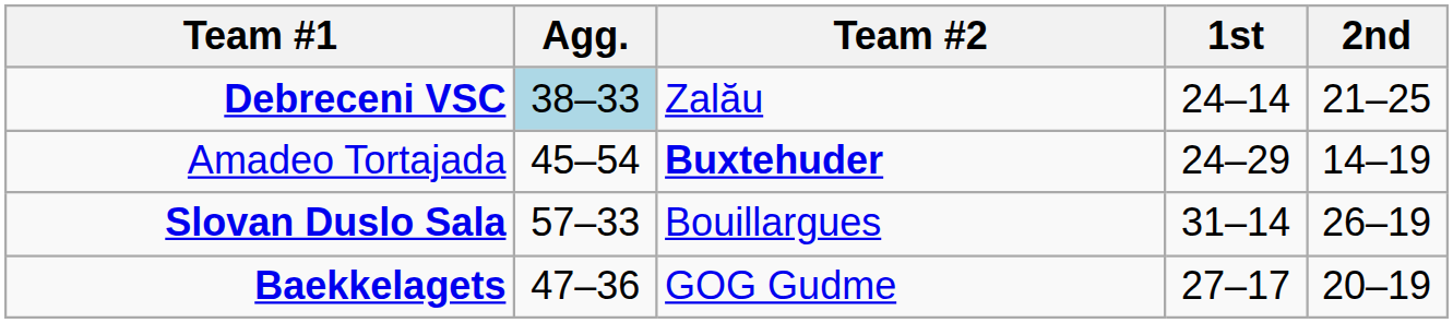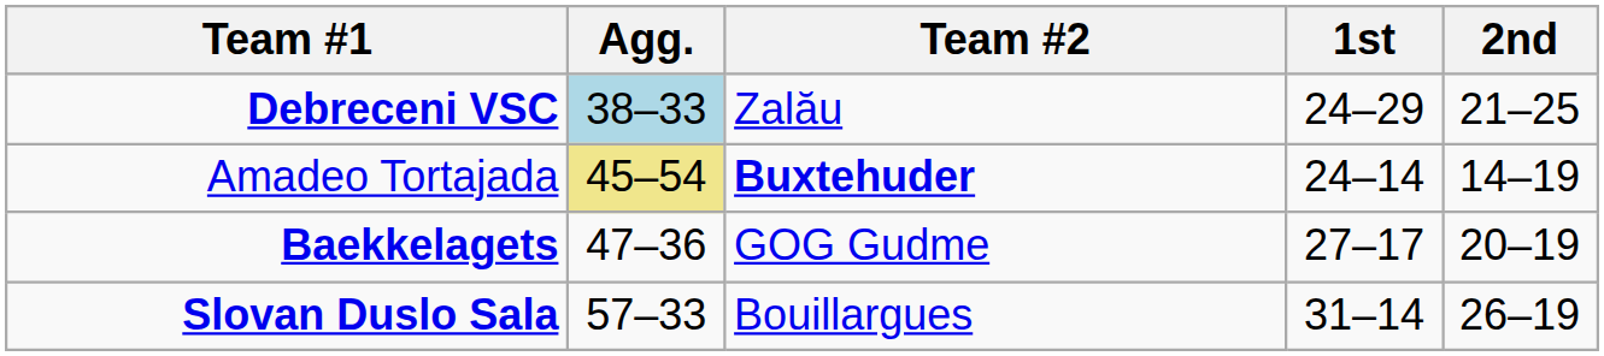Debreceni VSC | 1st: 24–14 -> 24–29
Amadeo Tortajada | Agg.: no background -> khaki background
Amadeo Tortajada | 1st: 24–29 -> 24–14
rows swapped: Slovan Duslo Sala <-> Baekkelagets
